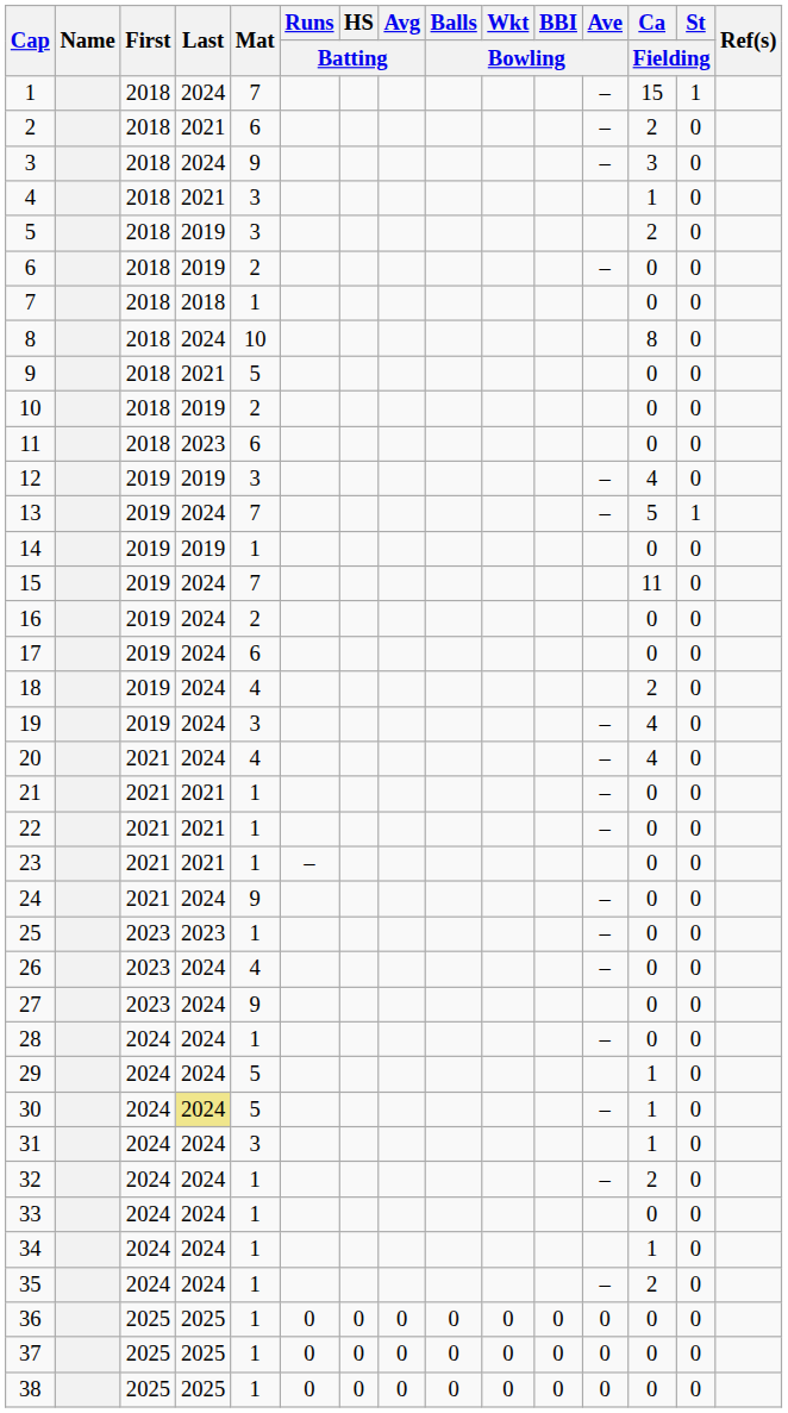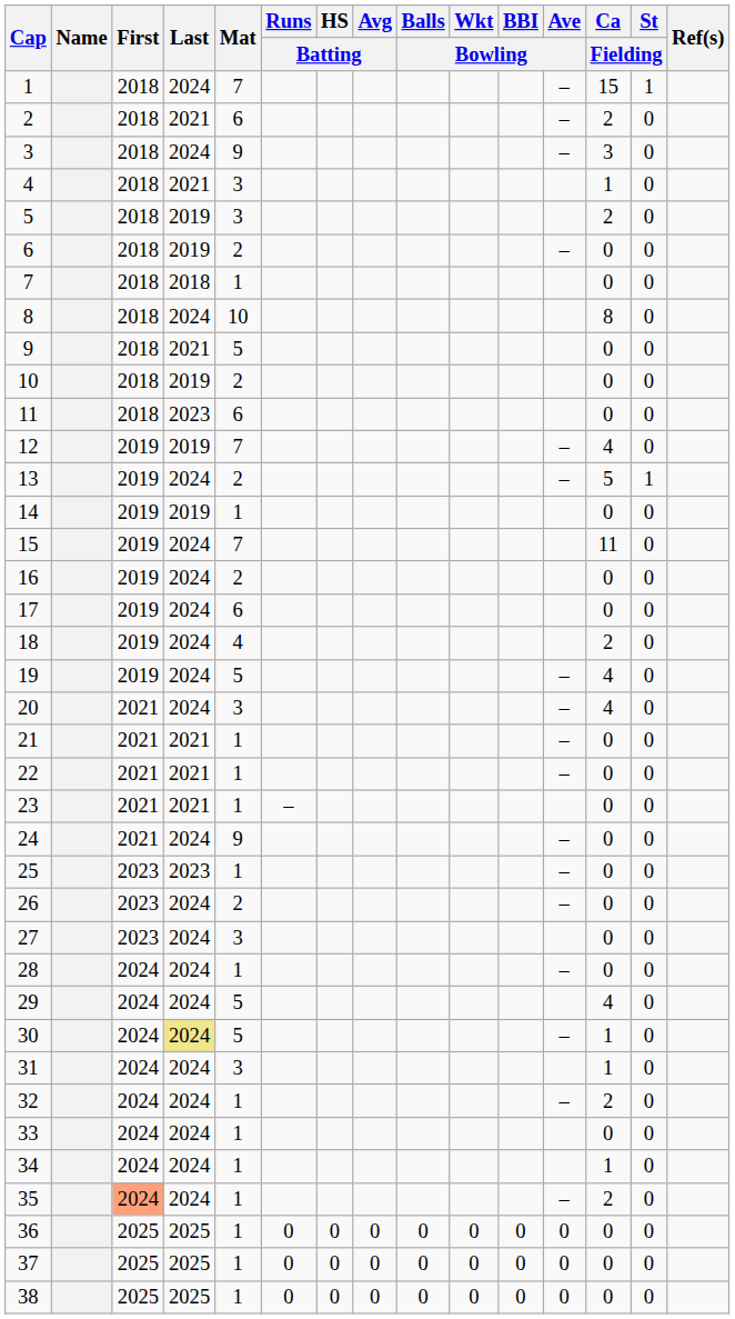12 | Mat: 3 -> 7
13 | Mat: 7 -> 2
19 | Mat: 3 -> 5
20 | Mat: 4 -> 3
26 | Mat: 4 -> 2
27 | Mat: 9 -> 3
29 | Ca / Fielding: 1 -> 4
35 | First: no background -> lightsalmon background
